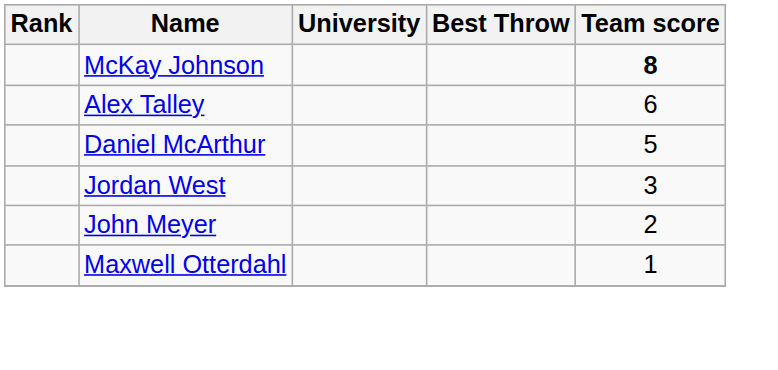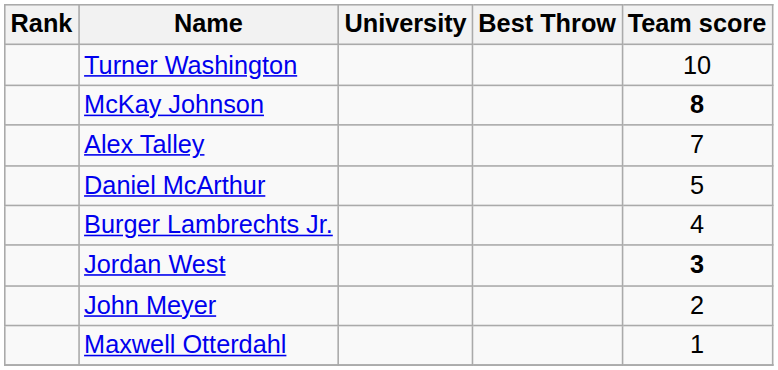+ row: Turner Washington | 10
Alex Talley | Team score: 6 -> 7
+ row: Burger Lambrechts Jr. | 4
Jordan West | Team score: normal -> bold
